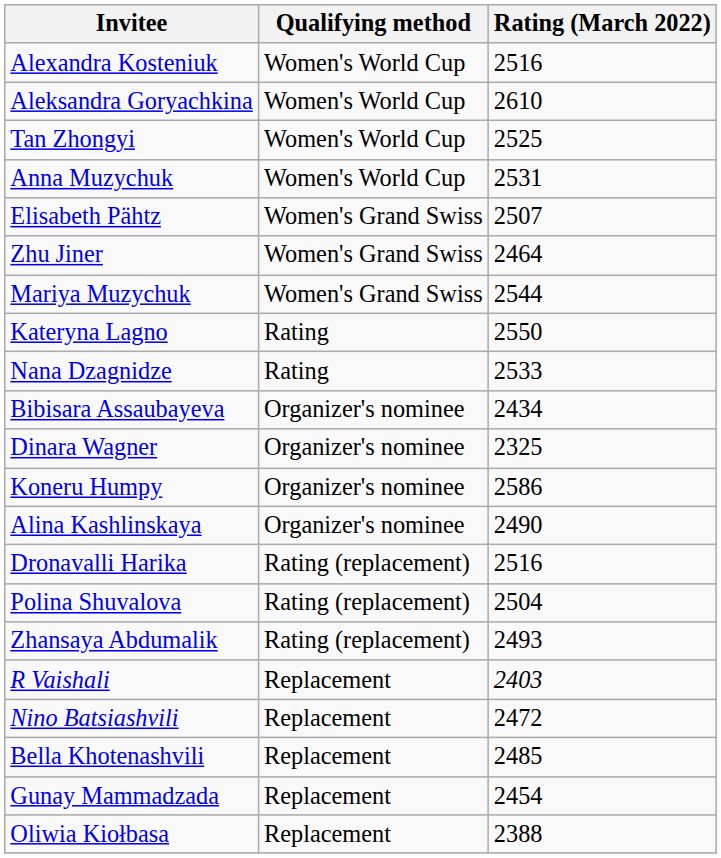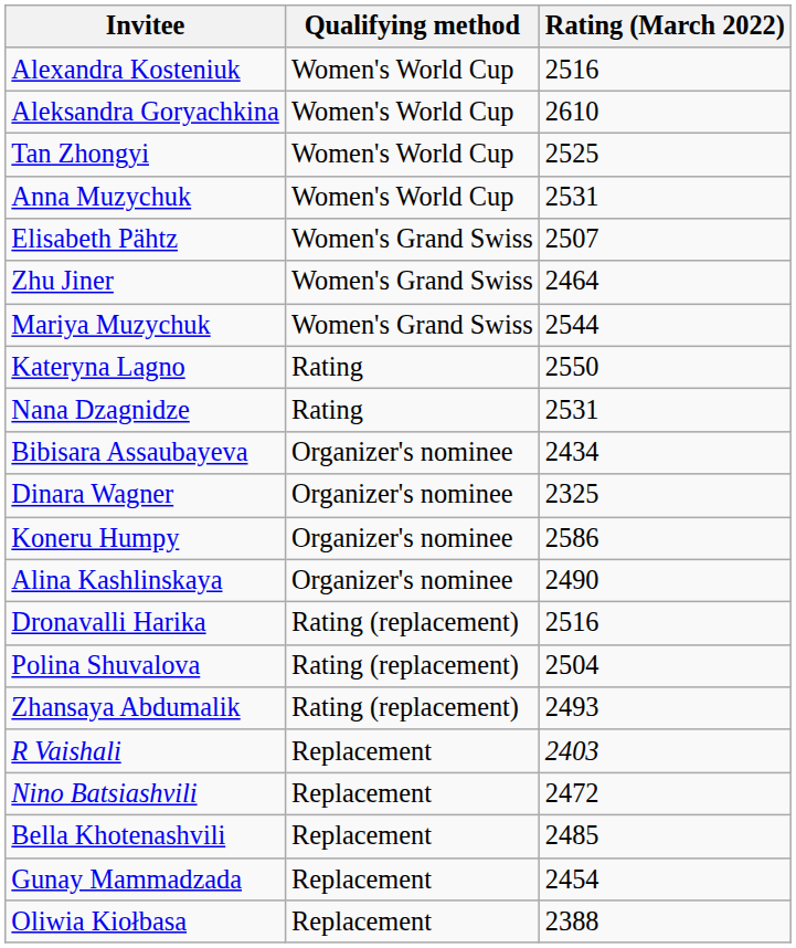Nana Dzagnidze | Rating (March 2022): 2533 -> 2531
